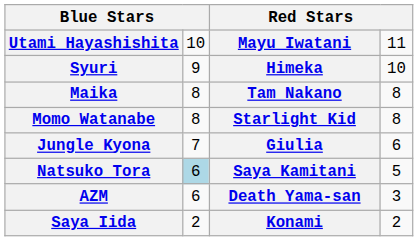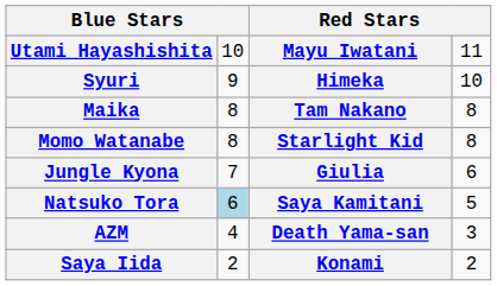AZM | column 2: 6 -> 4
